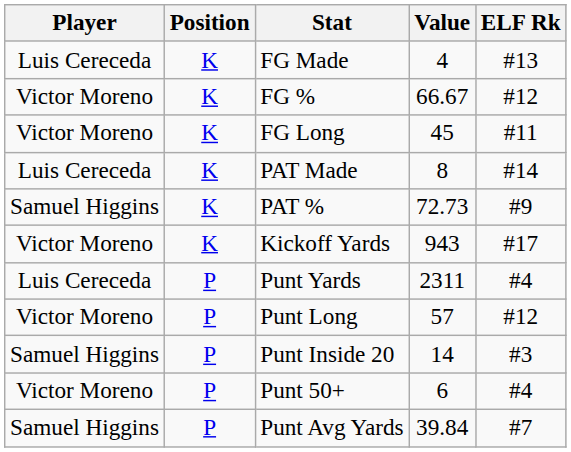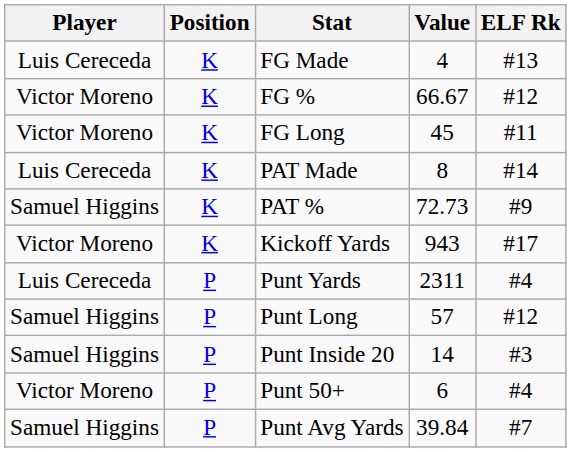Punt Long | Player: Victor Moreno -> Samuel Higgins
